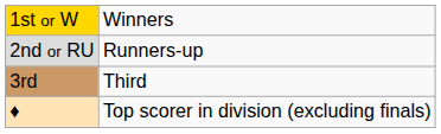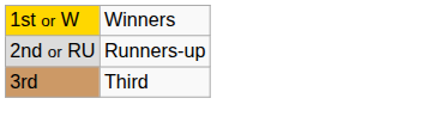- row: ♦ | Top scorer in division (excluding finals)
